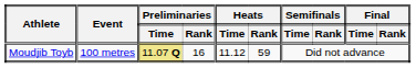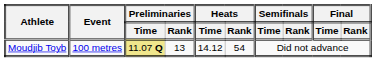Moudjib Toyb | Preliminaries / Rank: 16 -> 13
Moudjib Toyb | Heats / Time: 11.12 -> 14.12
Moudjib Toyb | Heats / Rank: 59 -> 54
